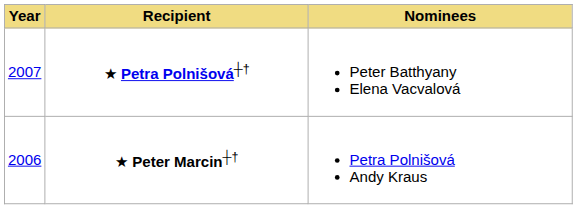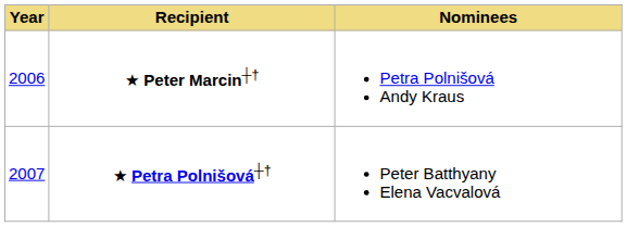rows swapped: ★ Peter Marcin┼† <-> ★ Petra Polnišová┼†
